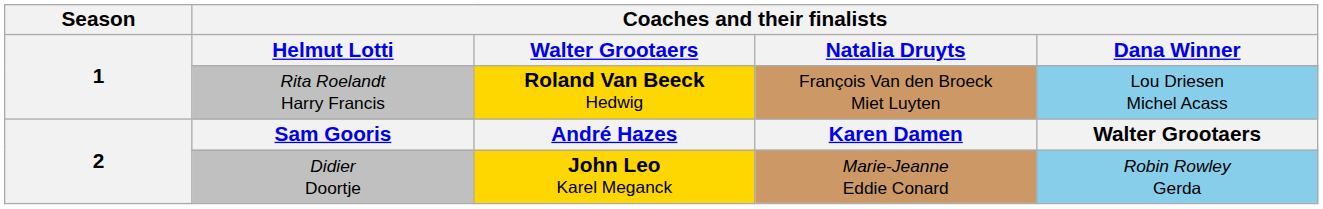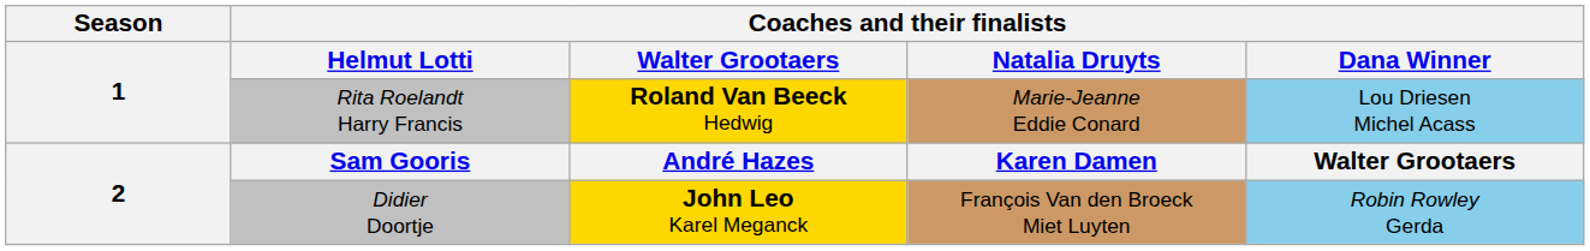Rita Roelandt Harry Francis | Coaches and their finalists / Natalia Druyts: François Van den Broeck Miet Luyten -> Marie-Jeanne Eddie Conard
Didier Doortje | Coaches and their finalists / Natalia Druyts: Marie-Jeanne Eddie Conard -> François Van den Broeck Miet Luyten
